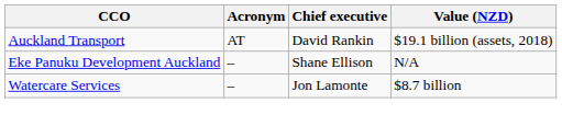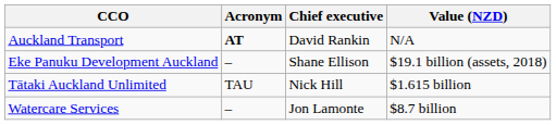Auckland Transport | Acronym: normal -> bold
Auckland Transport | Value (NZD): $19.1 billion (assets, 2018) -> N/A
Eke Panuku Development Auckland | Value (NZD): N/A -> $19.1 billion (assets, 2018)
+ row: Tātaki Auckland Unlimited | TAU | Nick Hill | $1.615 billion
